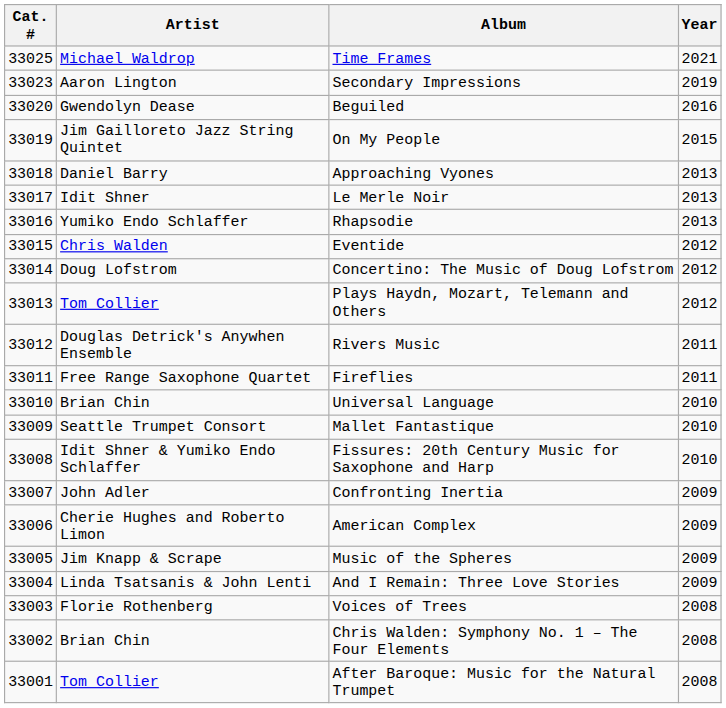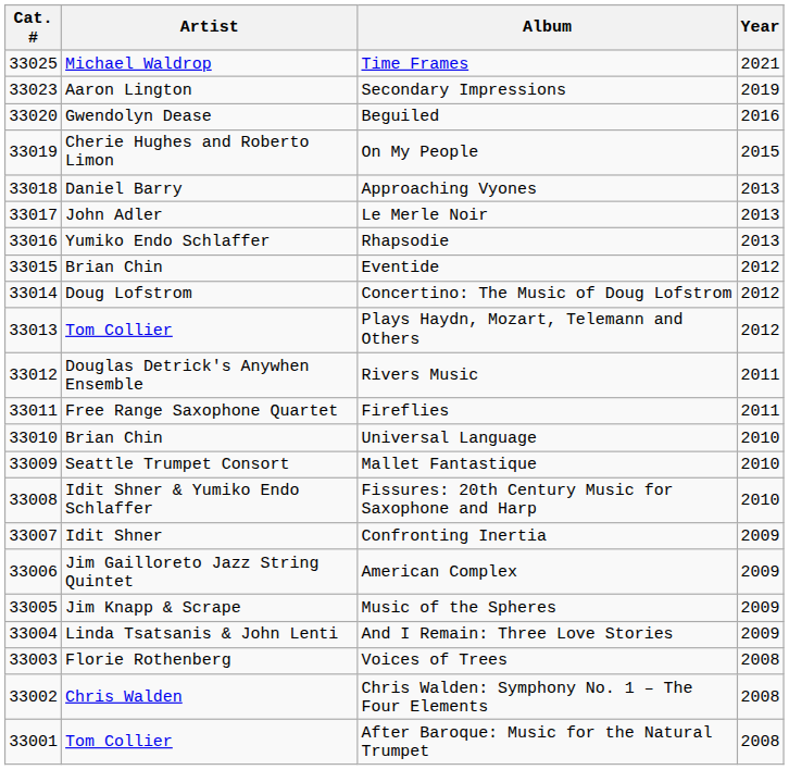On My People | Artist: Jim Gailloreto Jazz String Quintet -> Cherie Hughes and Roberto Limon
Le Merle Noir | Artist: Idit Shner -> John Adler
Eventide | Artist: Chris Walden -> Brian Chin
Confronting Inertia | Artist: John Adler -> Idit Shner
American Complex | Artist: Cherie Hughes and Roberto Limon -> Jim Gailloreto Jazz String Quintet
Chris Walden: Symphony No. 1 – The Four Elements | Artist: Brian Chin -> Chris Walden
